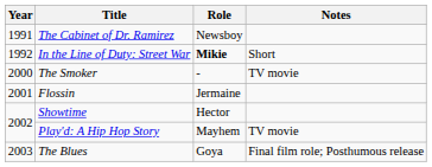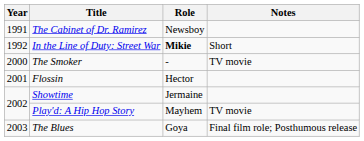Flossin | Role: Jermaine -> Hector
Showtime | Role: Hector -> Jermaine
